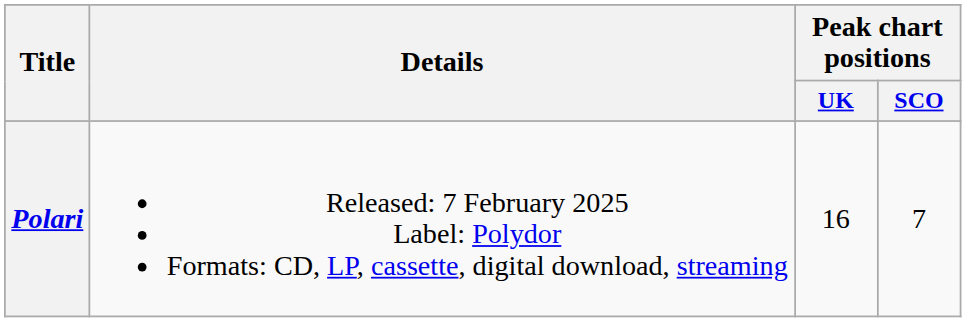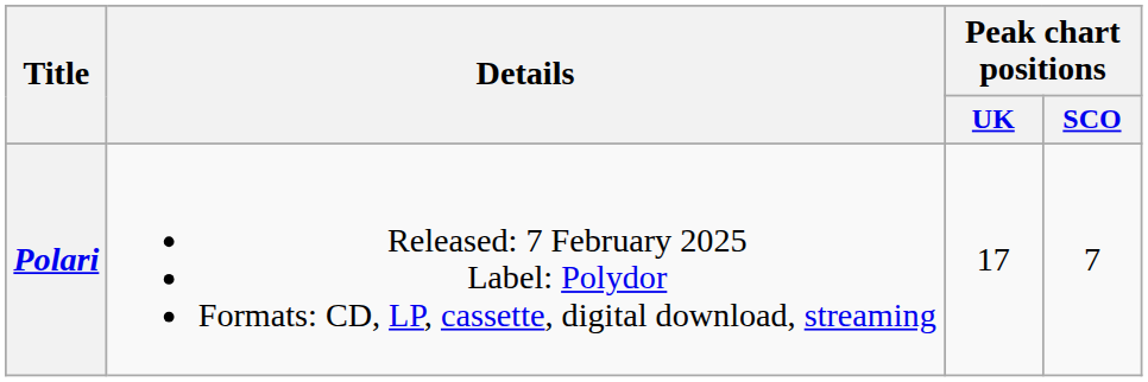Polari | Peak chart positions / UK: 16 -> 17
